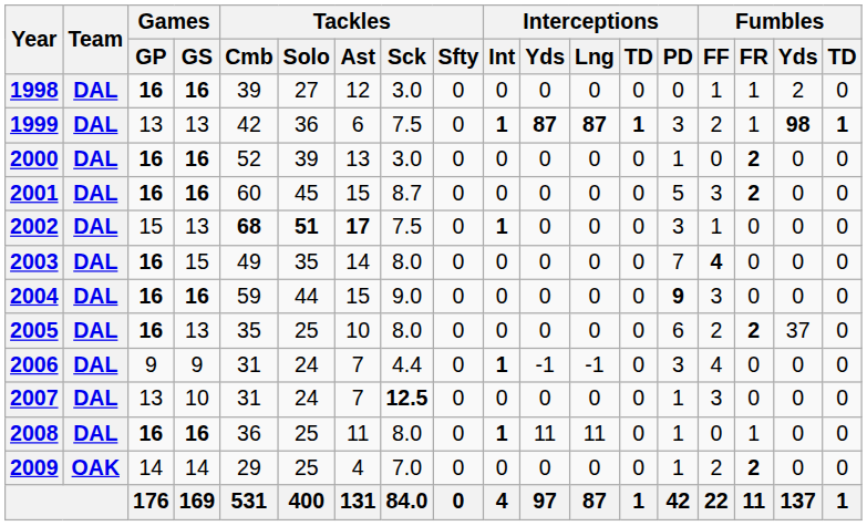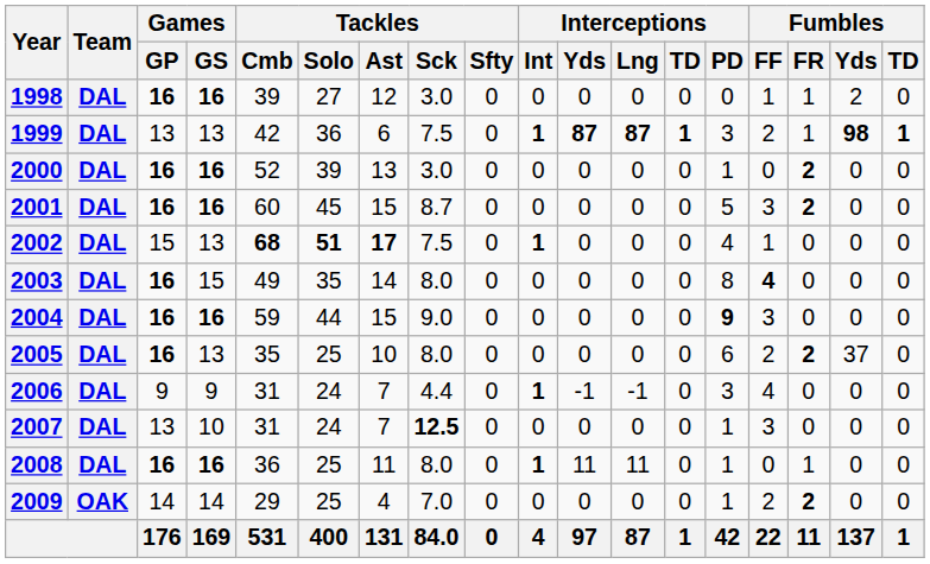2002 | Interceptions / PD: 3 -> 4
2003 | Interceptions / PD: 7 -> 8
